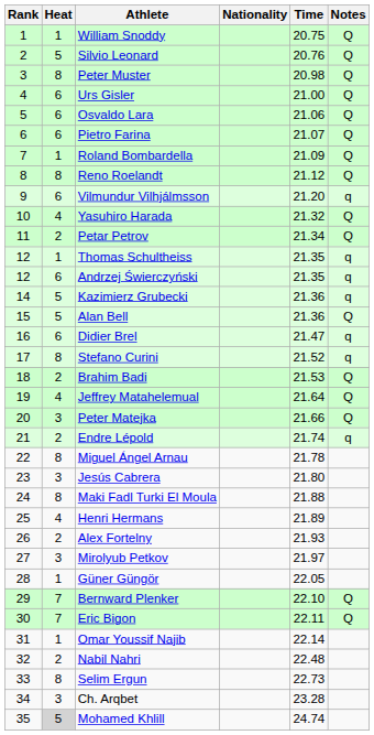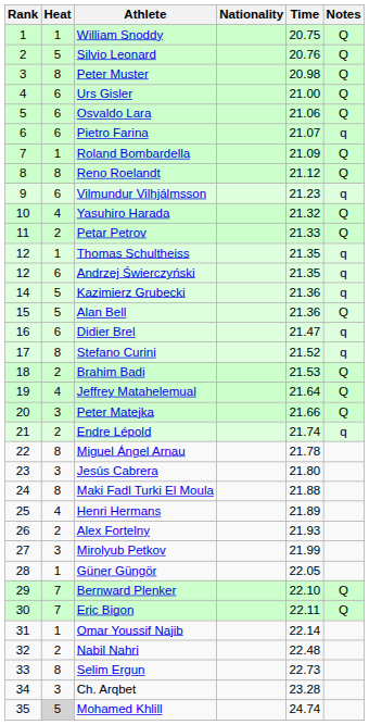Pietro Farina | Notes: Q -> q
Vilmundur Vilhjálmsson | Time: 21.20 -> 21.23
Petar Petrov | Time: 21.34 -> 21.33
Mirolyub Petkov | Time: 21.97 -> 21.99
